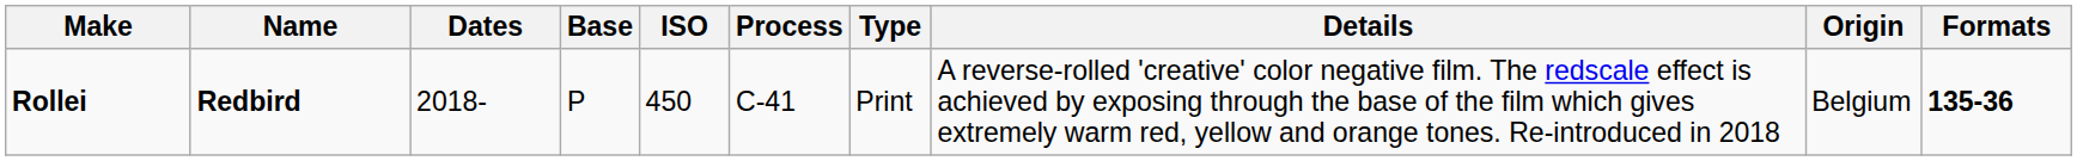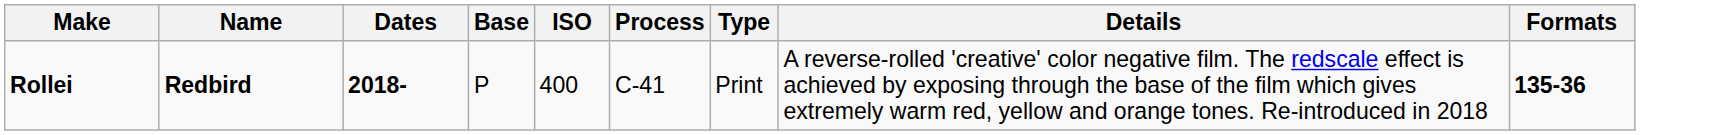- column: Origin | Belgium
Rollei | Dates: normal -> bold
Rollei | ISO: 450 -> 400
